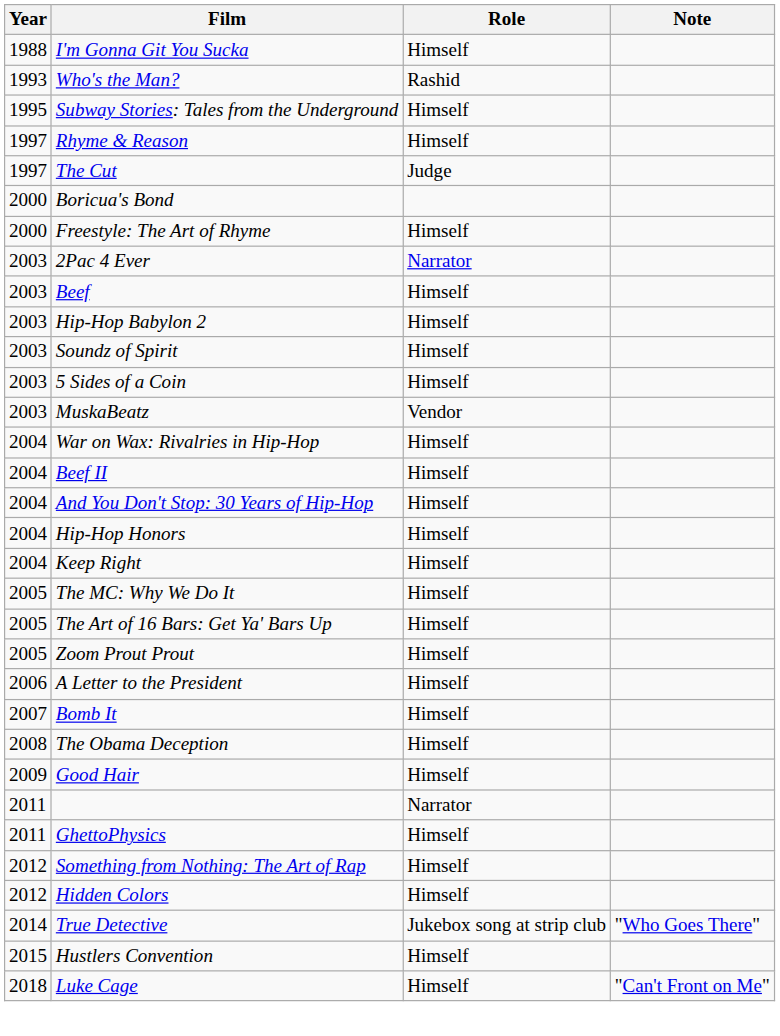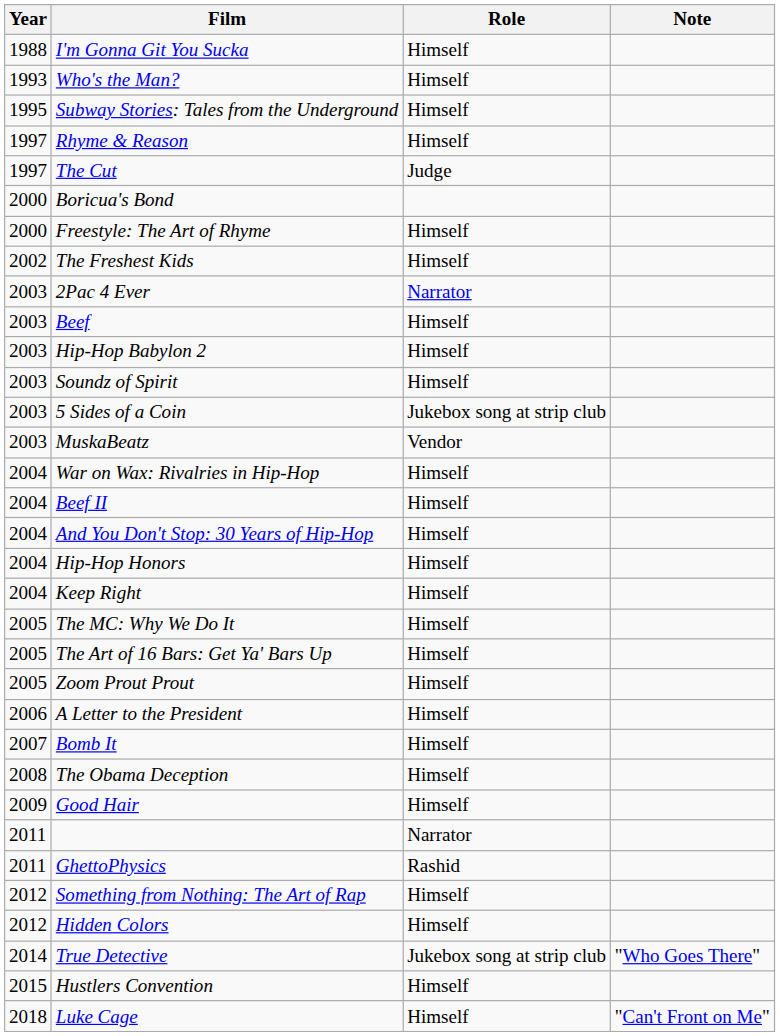Who's the Man? | Role: Rashid -> Himself
+ row: 2002 | The Freshest Kids | Himself
5 Sides of a Coin | Role: Himself -> Jukebox song at strip club
GhettoPhysics | Role: Himself -> Rashid
